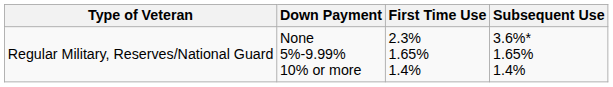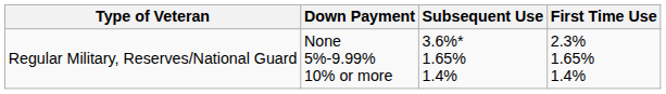columns swapped: First Time Use <-> Subsequent Use
